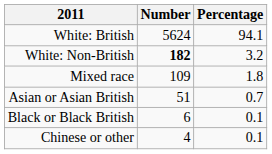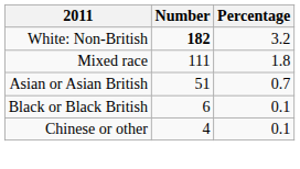- row: White: British | 5624 | 94.1
Mixed race | Number: 109 -> 111
